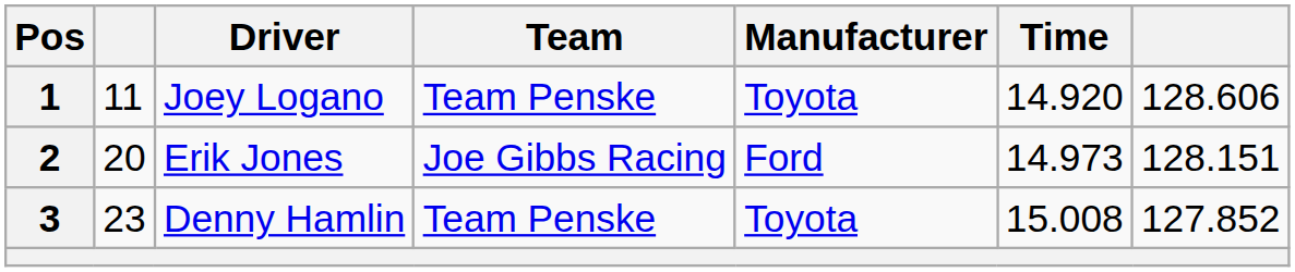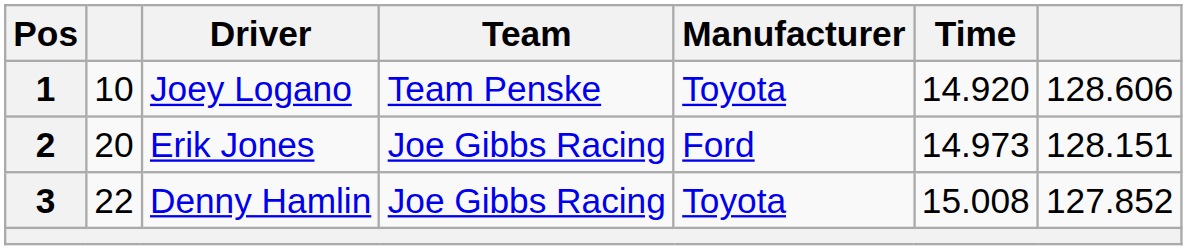1 | column 2: 11 -> 10
3 | column 2: 23 -> 22
3 | Team: Team Penske -> Joe Gibbs Racing
